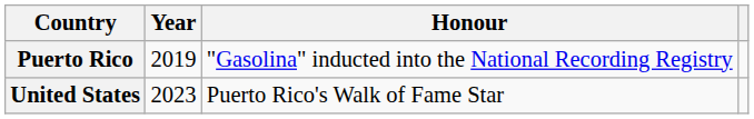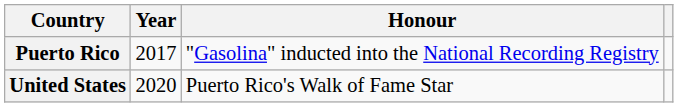Puerto Rico | Year: 2019 -> 2017
United States | Year: 2023 -> 2020
